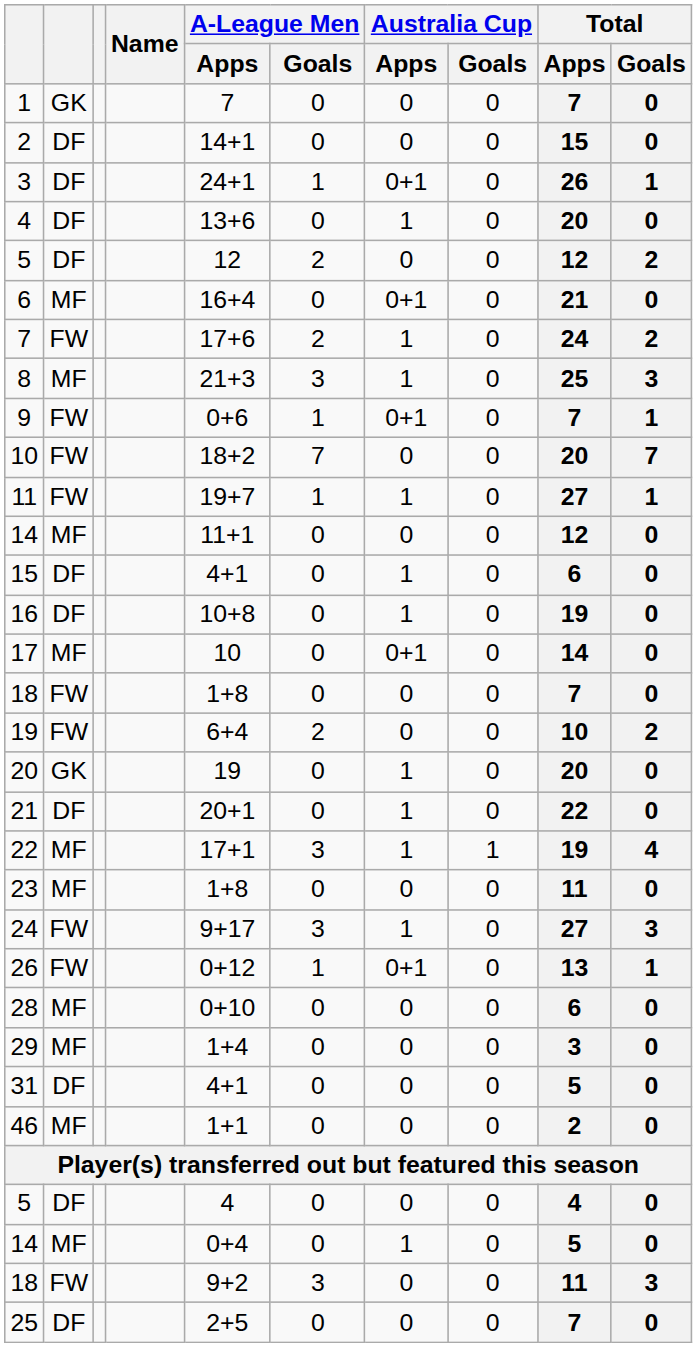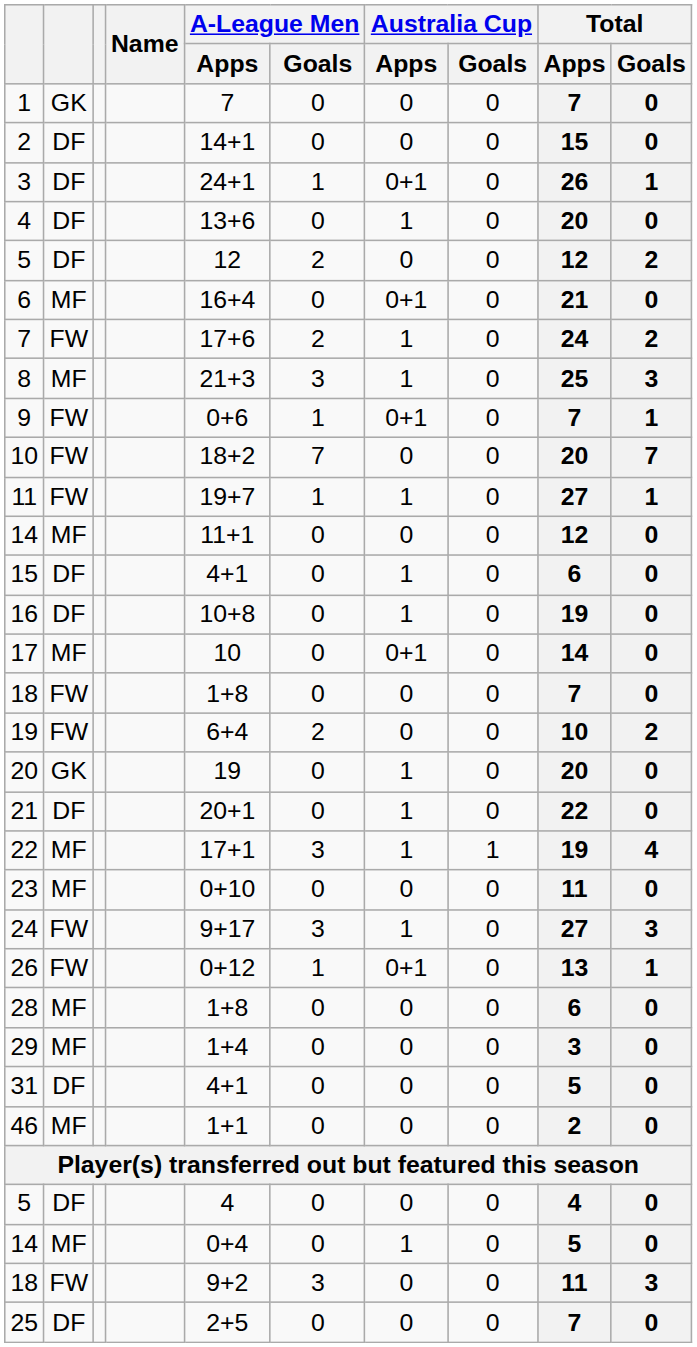23 | A-League Men / Apps: 1+8 -> 0+10
28 | A-League Men / Apps: 0+10 -> 1+8
